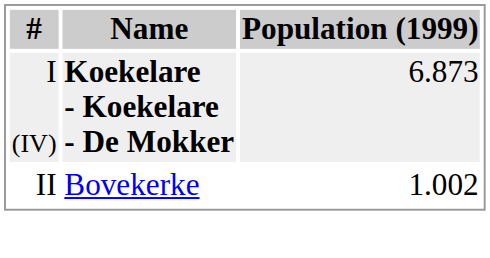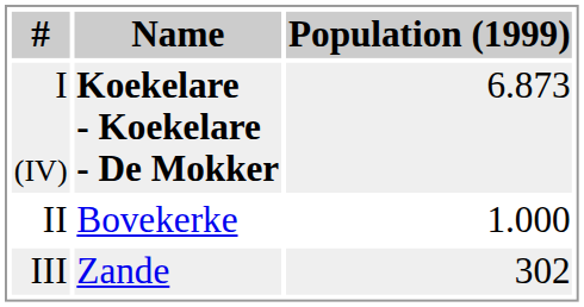II | Population (1999): 1.002 -> 1.000
+ row: III | Zande | 302
